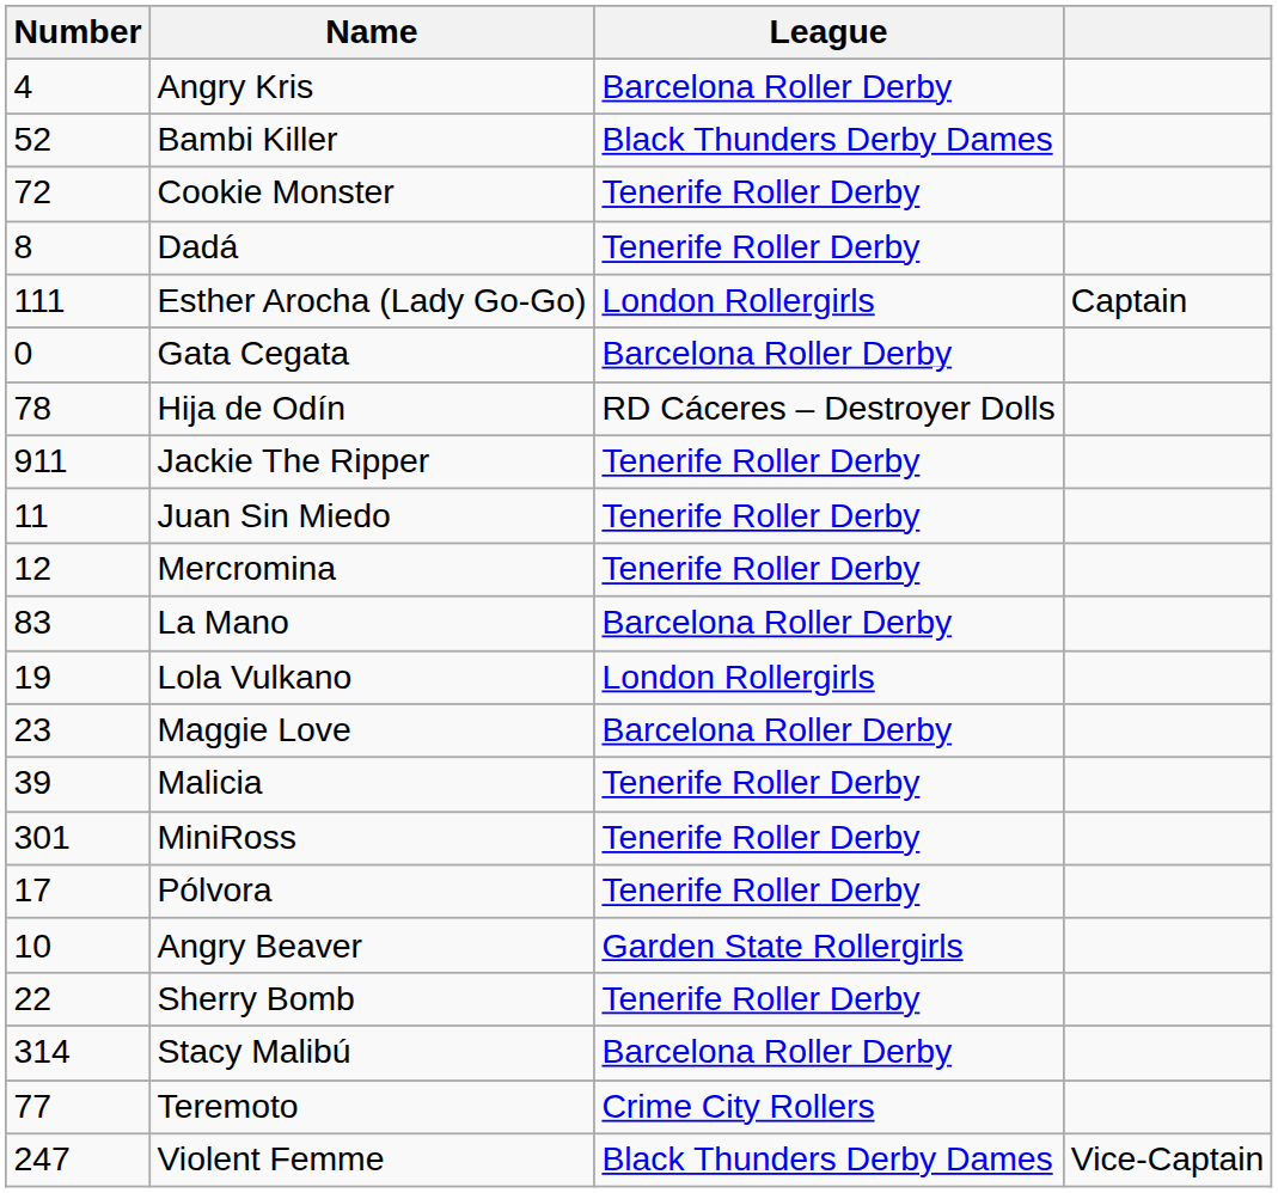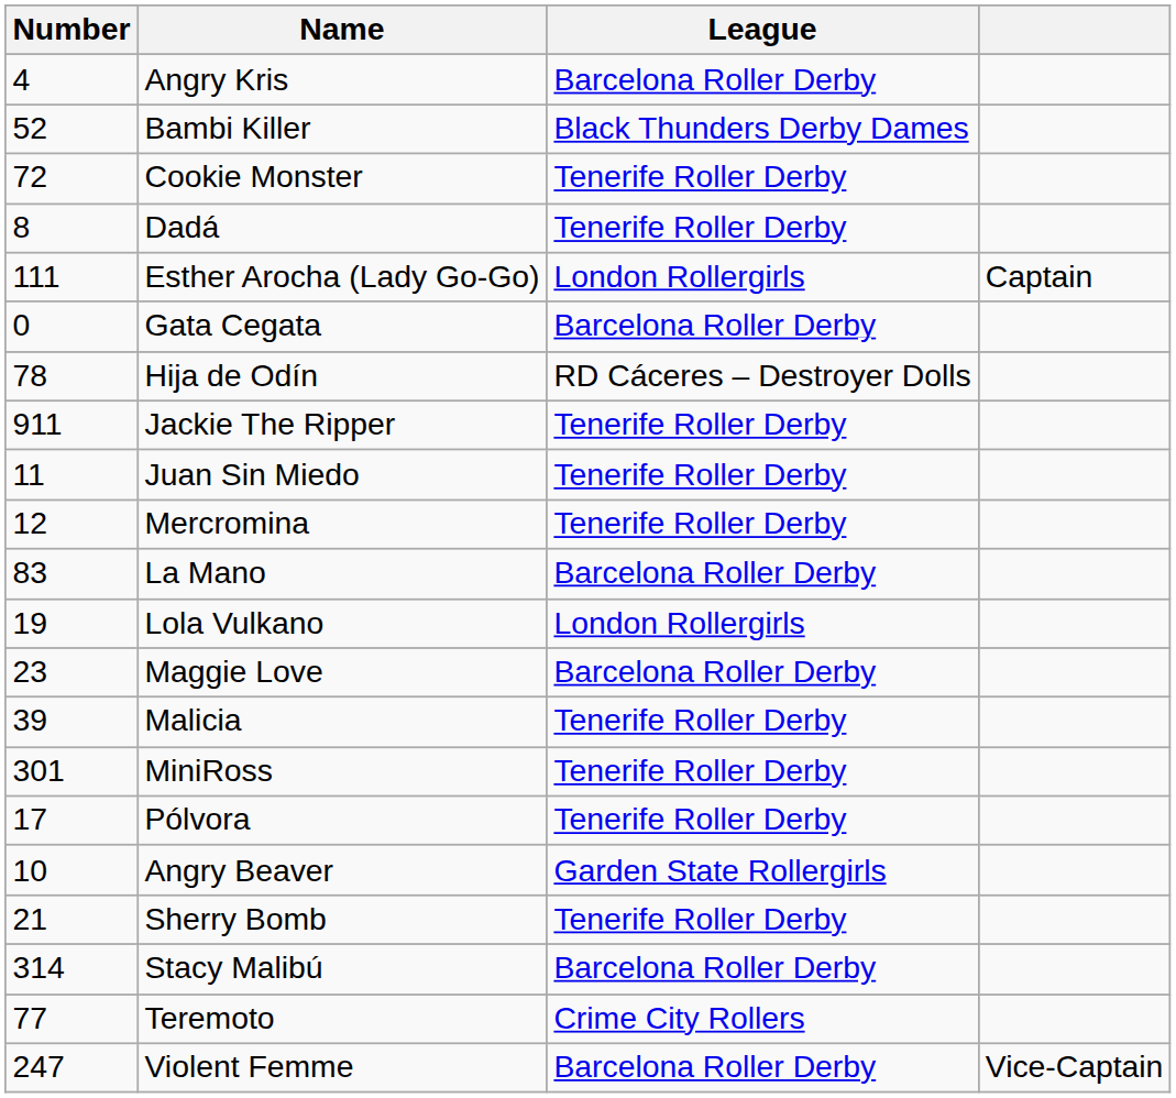Sherry Bomb | Number: 22 -> 21
Violent Femme | League: Black Thunders Derby Dames -> Barcelona Roller Derby
